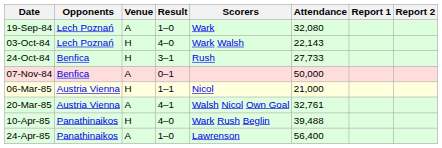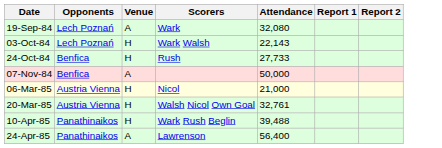- column: Result | 1–0 | 4–0 | 3–1 | 0–1 | 1–1 | 4–1 | 4–0 | 1–0
20-Mar-85 | Venue: A -> H
